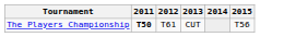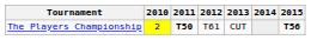+ column: 2010 | 2
The Players Championship | 2015: normal -> bold
